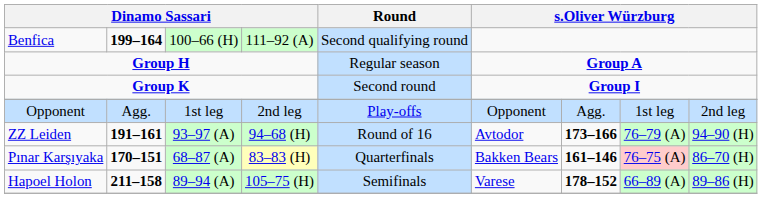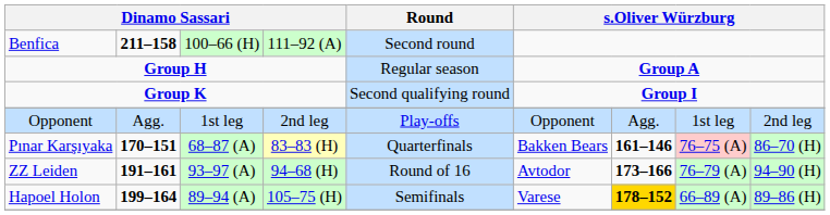Benfica | column 2: 199–164 -> 211–158
Benfica | Round: Second qualifying round -> Second round
Group K | Round: Second round -> Second qualifying round
rows swapped: ZZ Leiden <-> Pınar Karşıyaka
Hapoel Holon | column 2: 211–158 -> 199–164
Hapoel Holon | column 7: no background -> gold background
